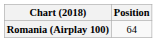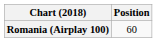Romania (Airplay 100) | Position: 64 -> 60
